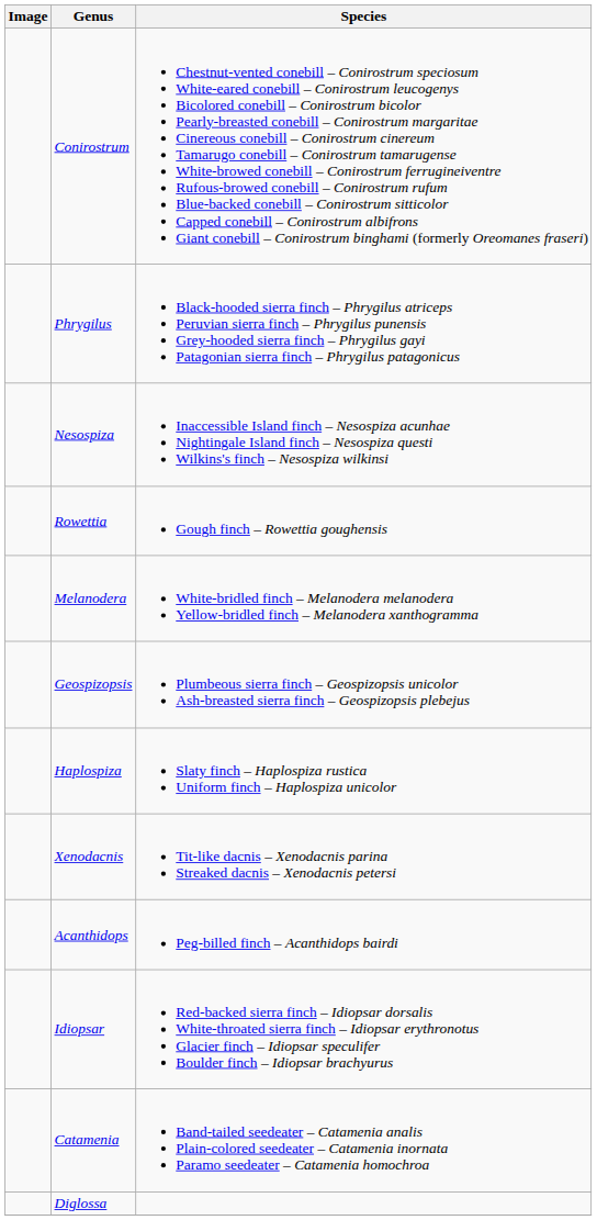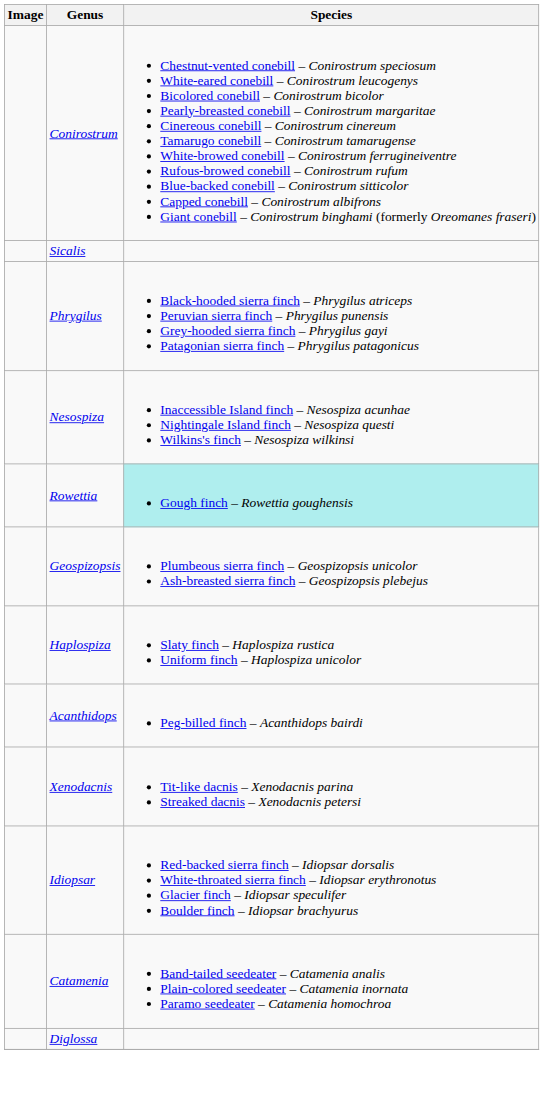+ row: Sicalis
Rowettia | Species: no background -> paleturquoise background
- row: Melanodera | White-bridled finch – Melanodera melanodera Yellow-bridled finch – Melanodera xanthogramma
rows swapped: Acanthidops <-> Xenodacnis
